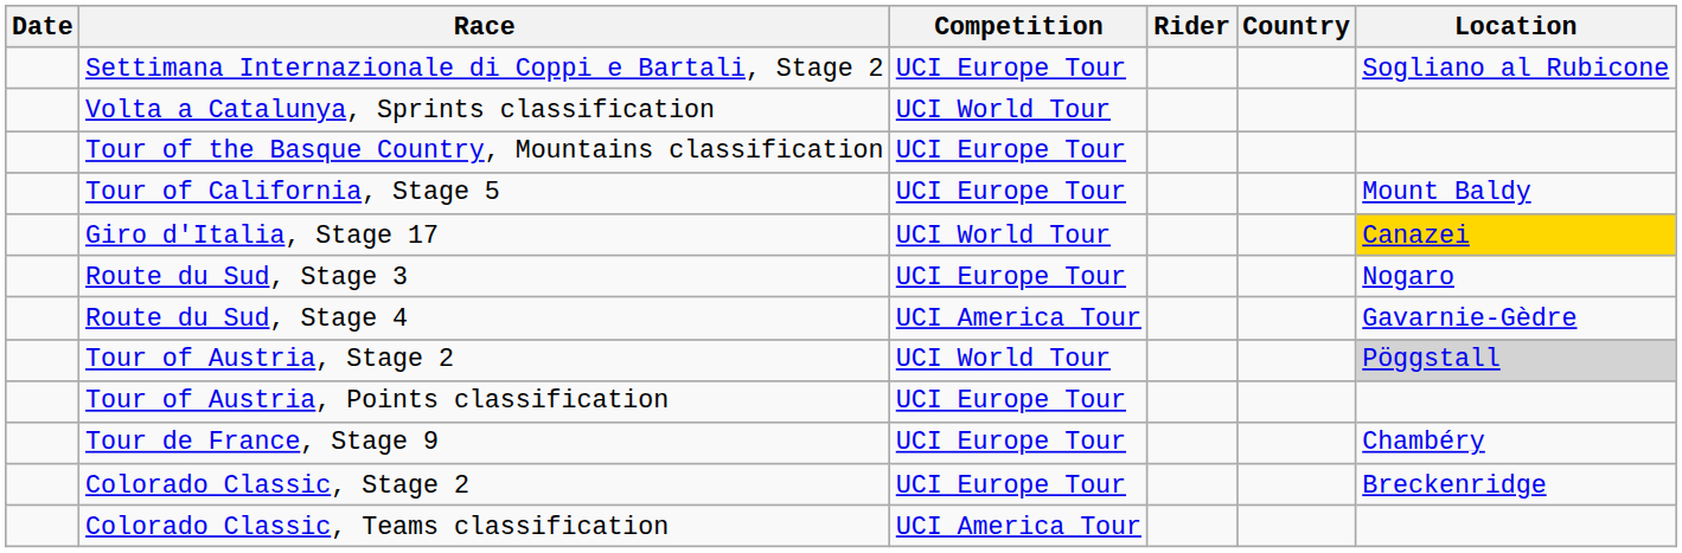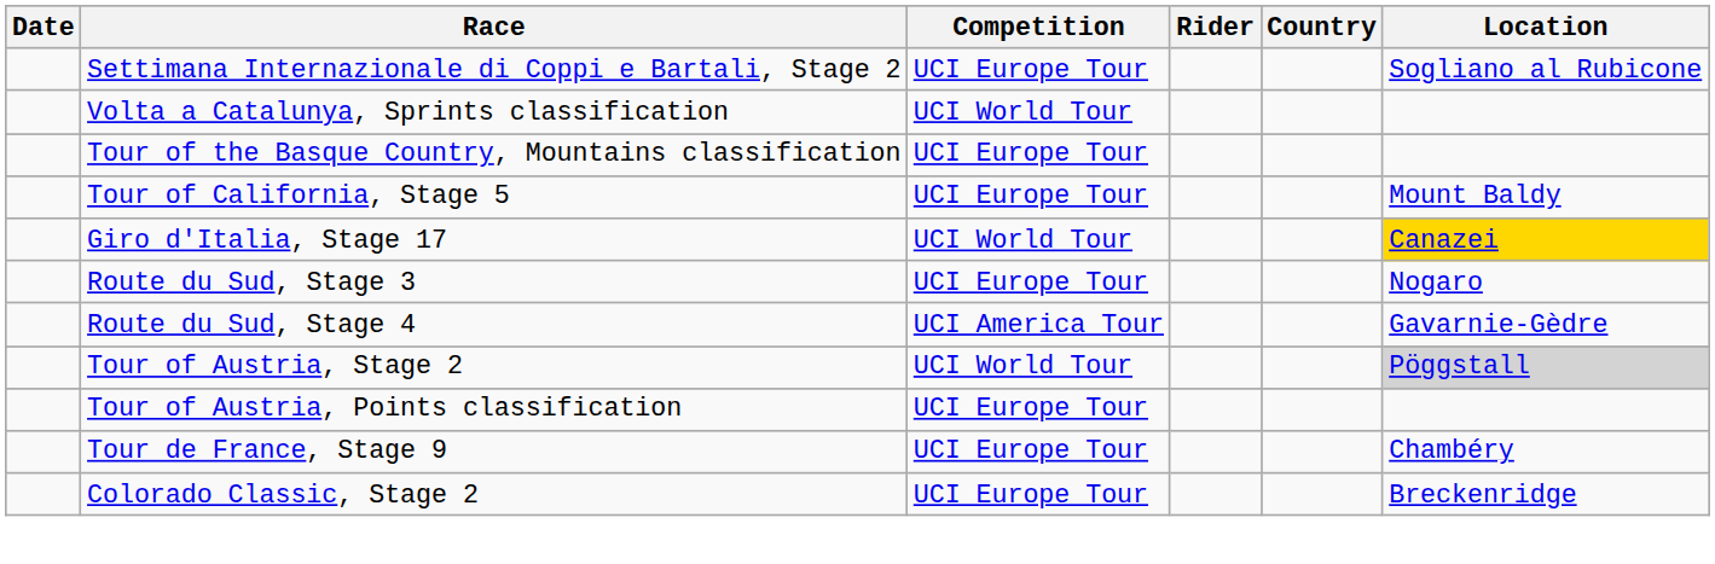- row: Colorado Classic, Teams classification | UCI America Tour
